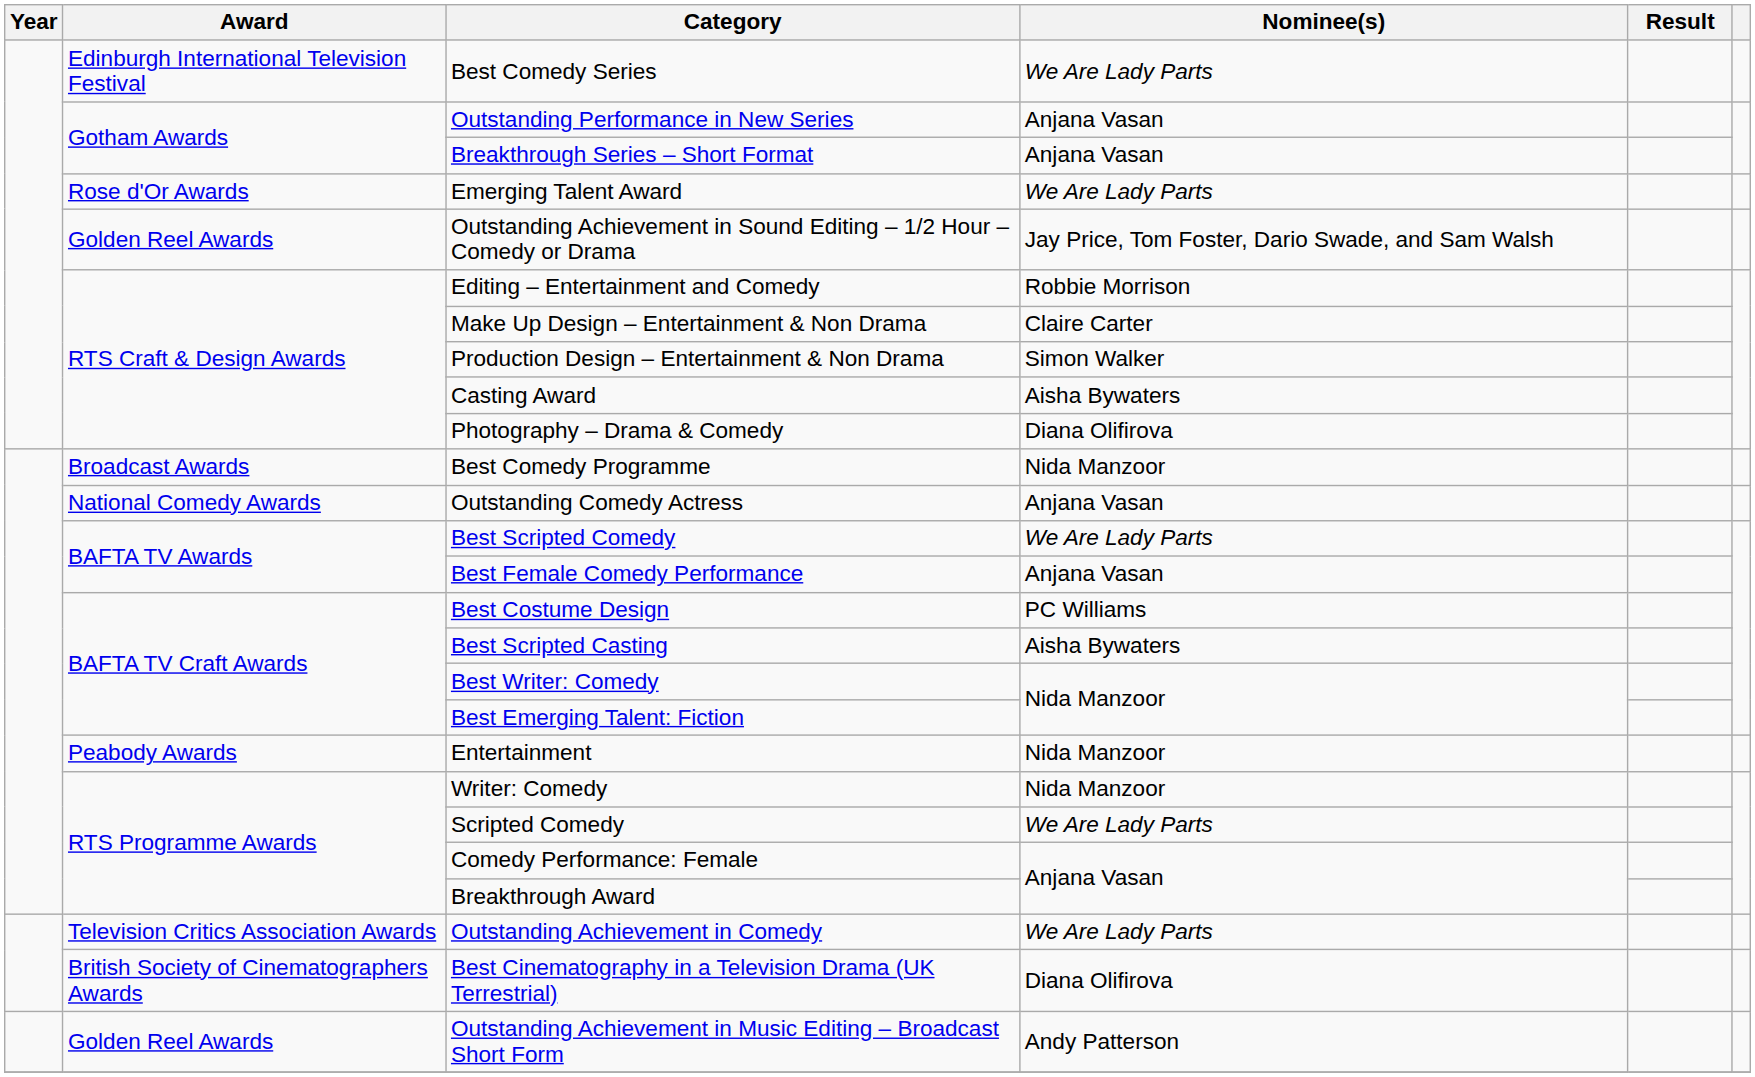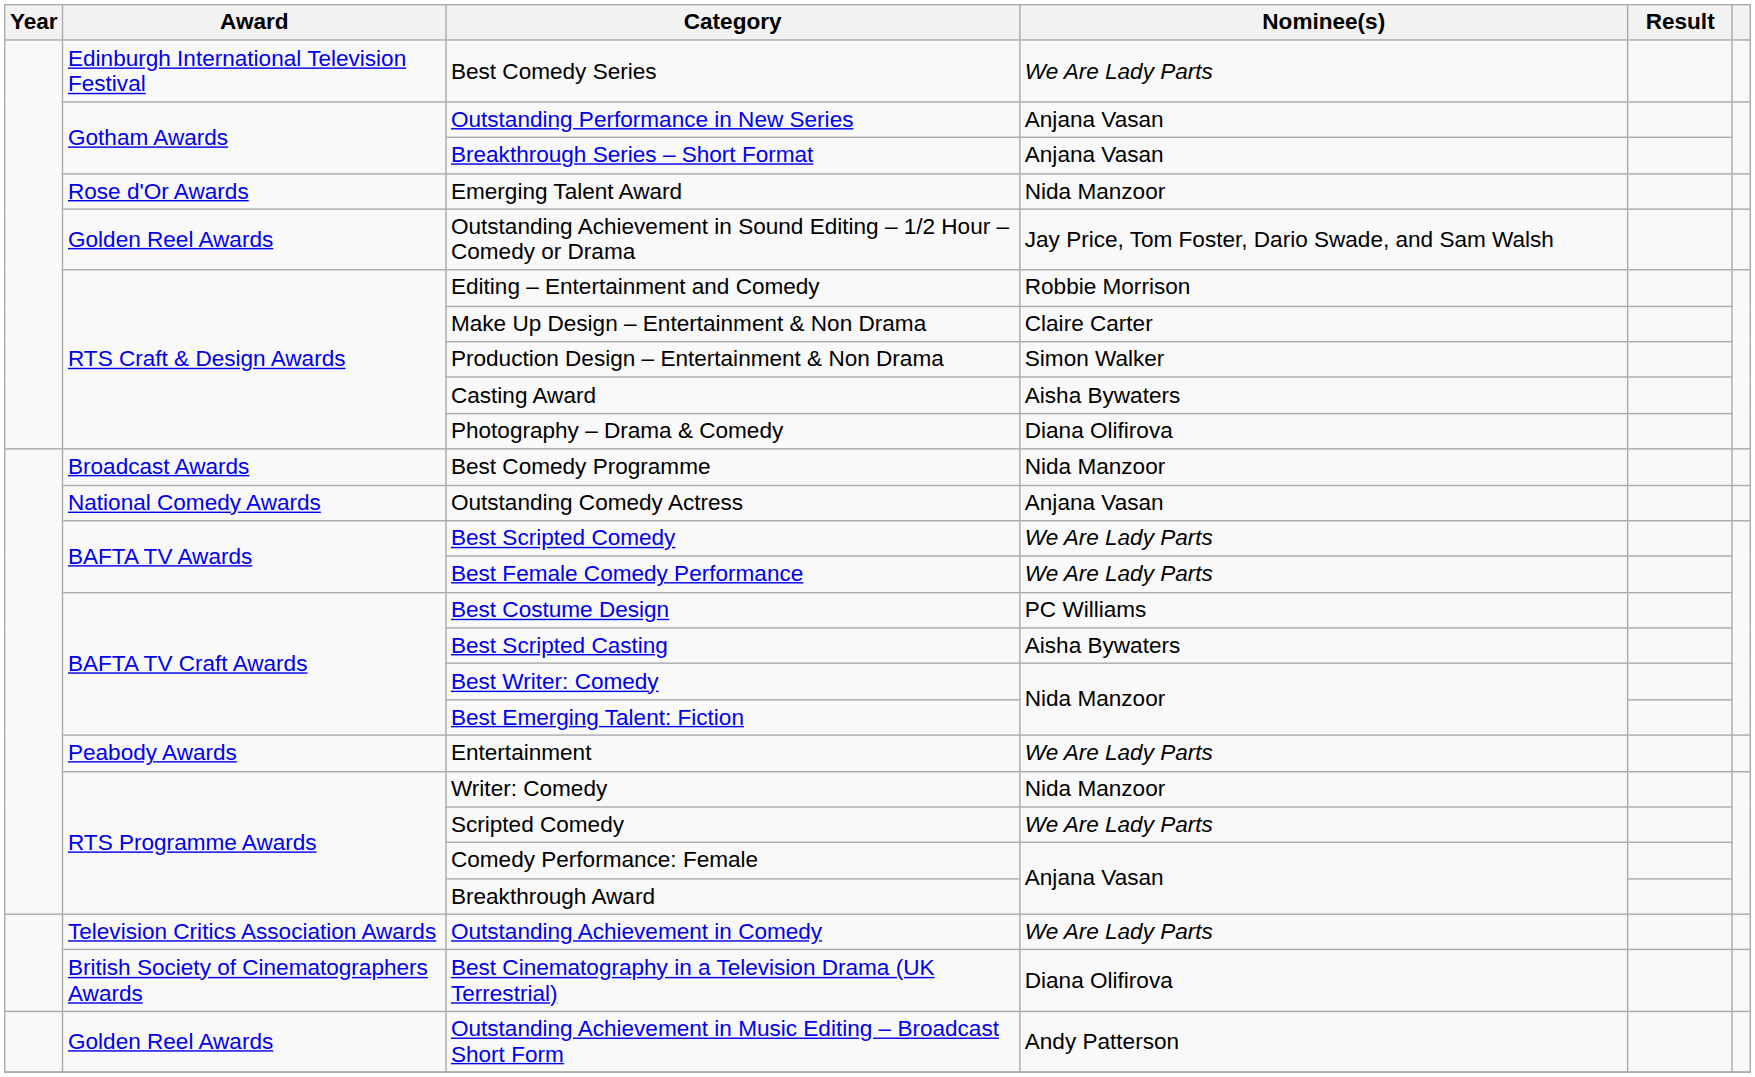Emerging Talent Award | Nominee(s): We Are Lady Parts -> Nida Manzoor
Best Female Comedy Performance | Nominee(s): Anjana Vasan -> We Are Lady Parts
Entertainment | Nominee(s): Nida Manzoor -> We Are Lady Parts
